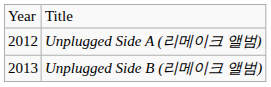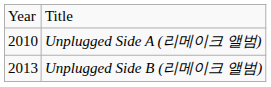Unplugged Side A (리메이크 앨범) | column 1: 2012 -> 2010
